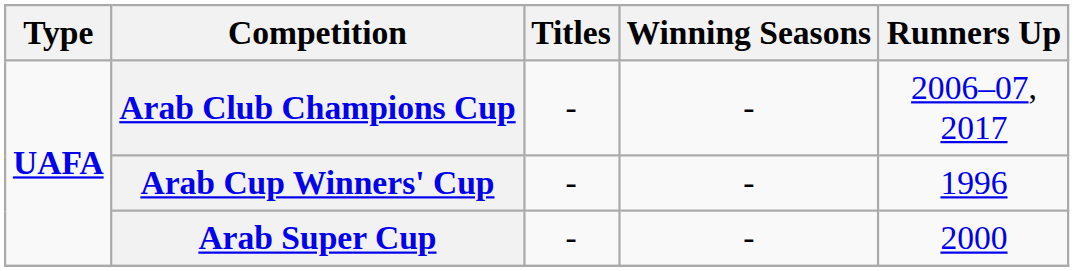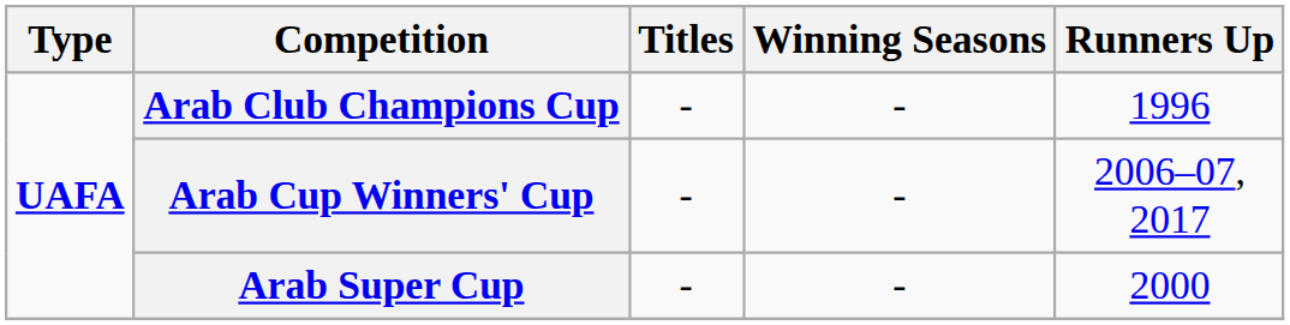Arab Club Champions Cup | Runners Up: 2006–07, 2017 -> 1996
Arab Cup Winners' Cup | Runners Up: 1996 -> 2006–07, 2017
